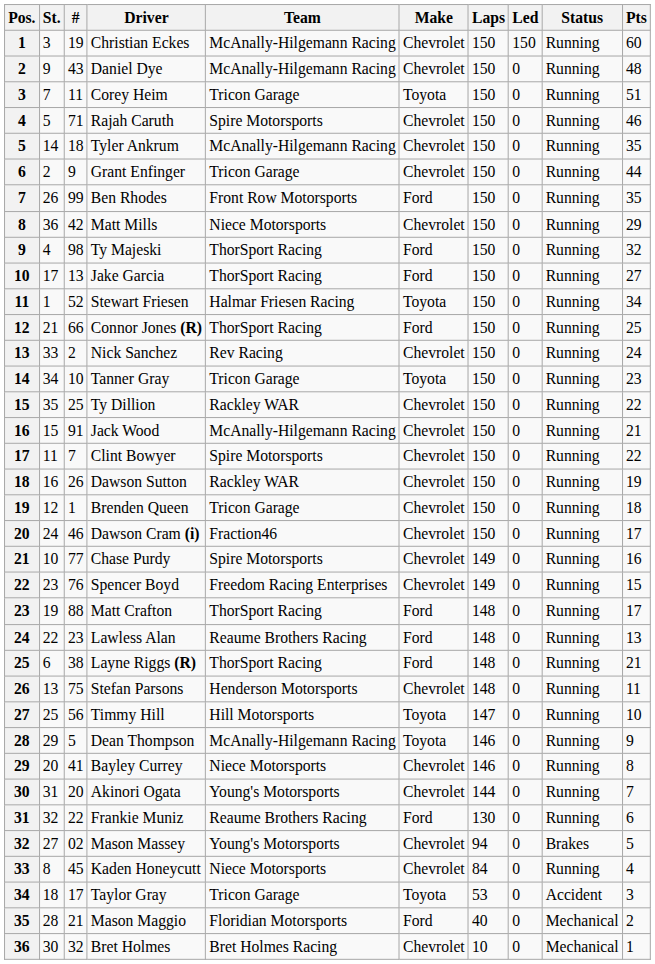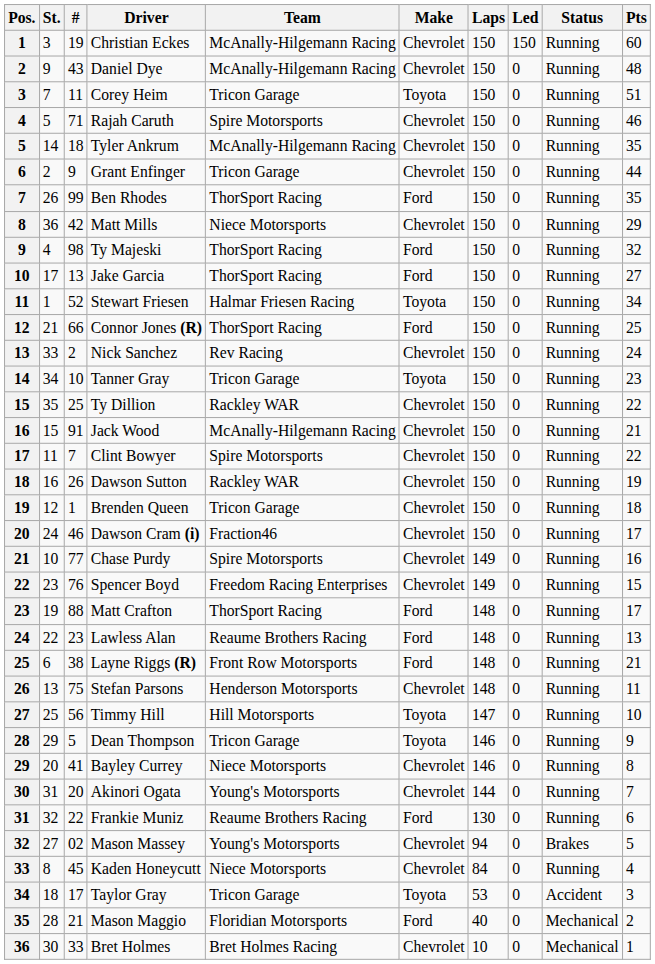Ben Rhodes | Team: Front Row Motorsports -> ThorSport Racing
Layne Riggs (R) | Team: ThorSport Racing -> Front Row Motorsports
Dean Thompson | Team: McAnally-Hilgemann Racing -> Tricon Garage
Bret Holmes | #: 32 -> 33
